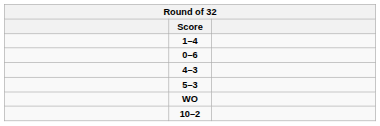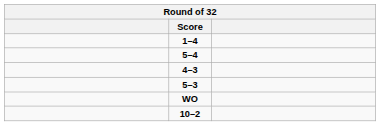- row: 0–6
+ row: 5–4
